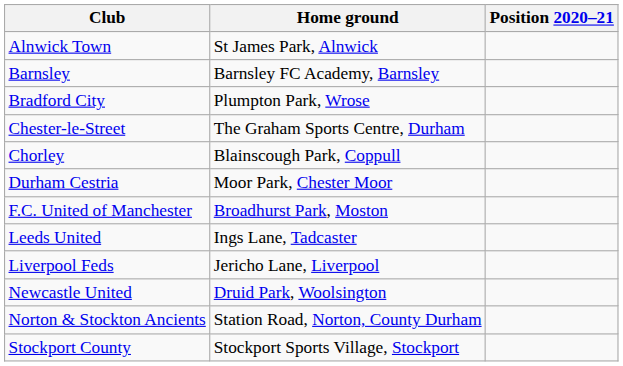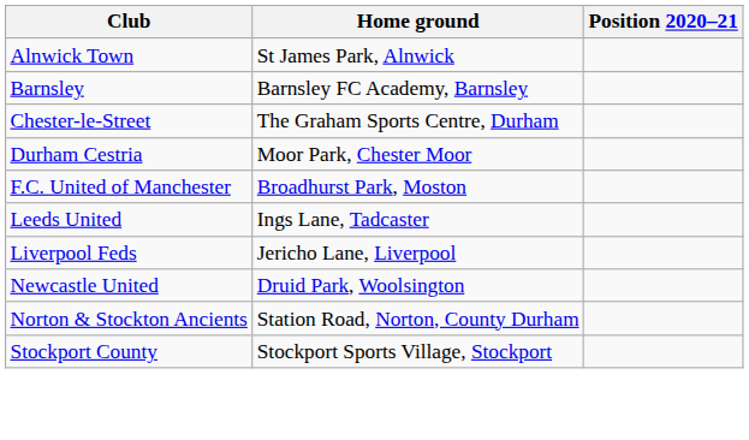- row: Bradford City | Plumpton Park, Wrose
- row: Chorley | Blainscough Park, Coppull
